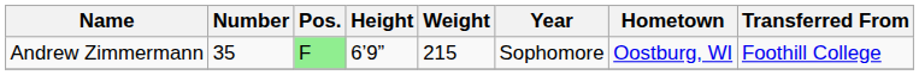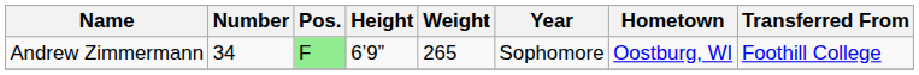Andrew Zimmermann | Number: 35 -> 34
Andrew Zimmermann | Weight: 215 -> 265
